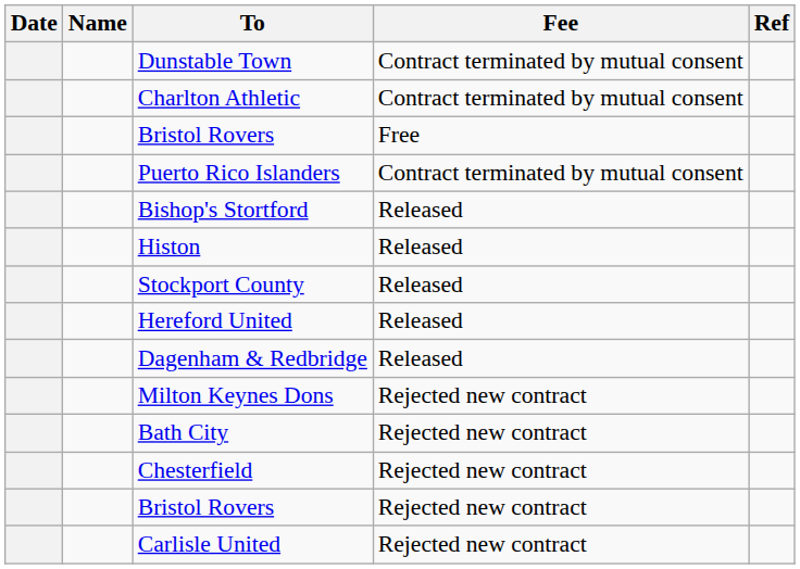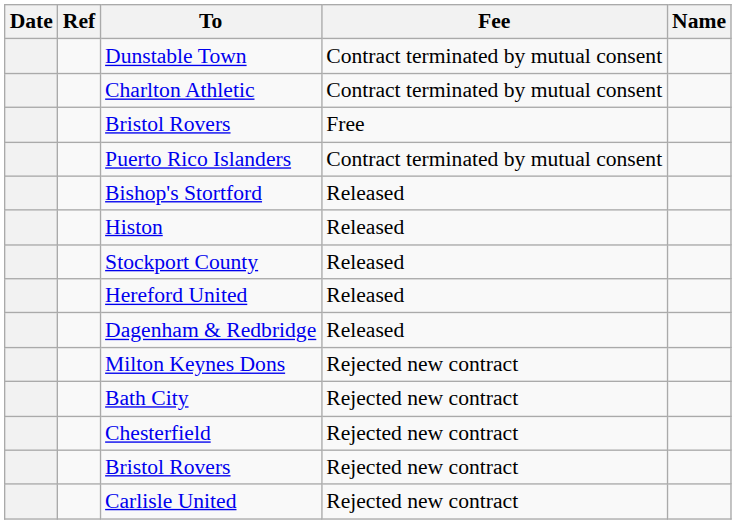columns swapped: Name <-> Ref
